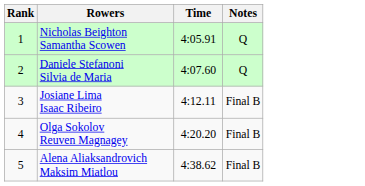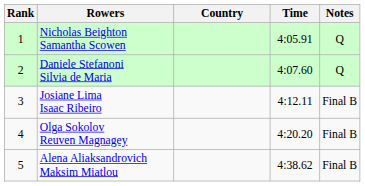+ column: Country
